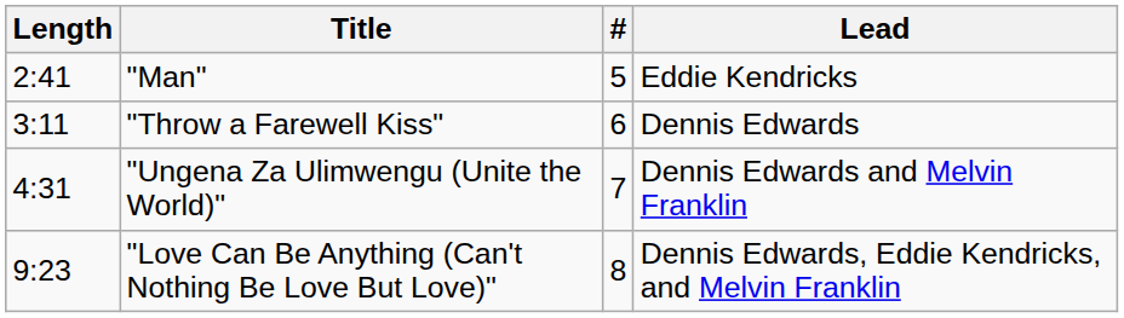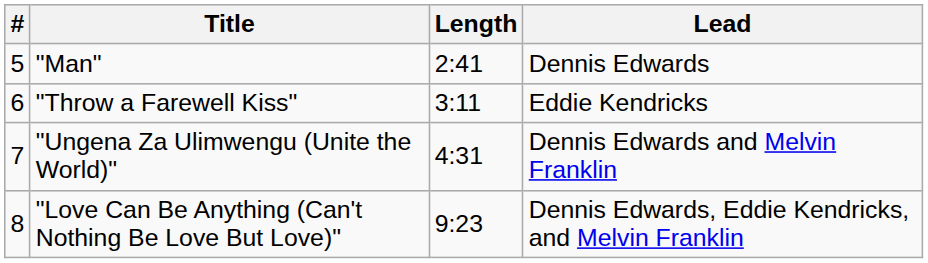columns swapped: # <-> Length
"Man" | Lead: Eddie Kendricks -> Dennis Edwards
"Throw a Farewell Kiss" | Lead: Dennis Edwards -> Eddie Kendricks
